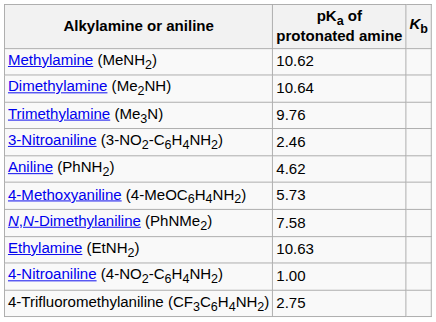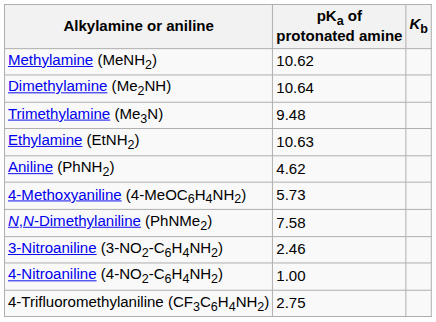Trimethylamine (Me3N) | pKa of protonated amine: 9.76 -> 9.48
rows swapped: Ethylamine (EtNH2) <-> 3-Nitroaniline (3-NO2-C6H4NH2)
